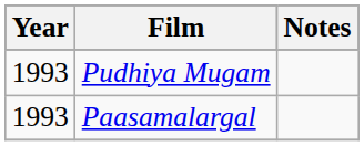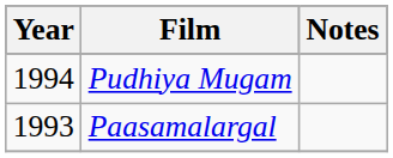Pudhiya Mugam | Year: 1993 -> 1994
